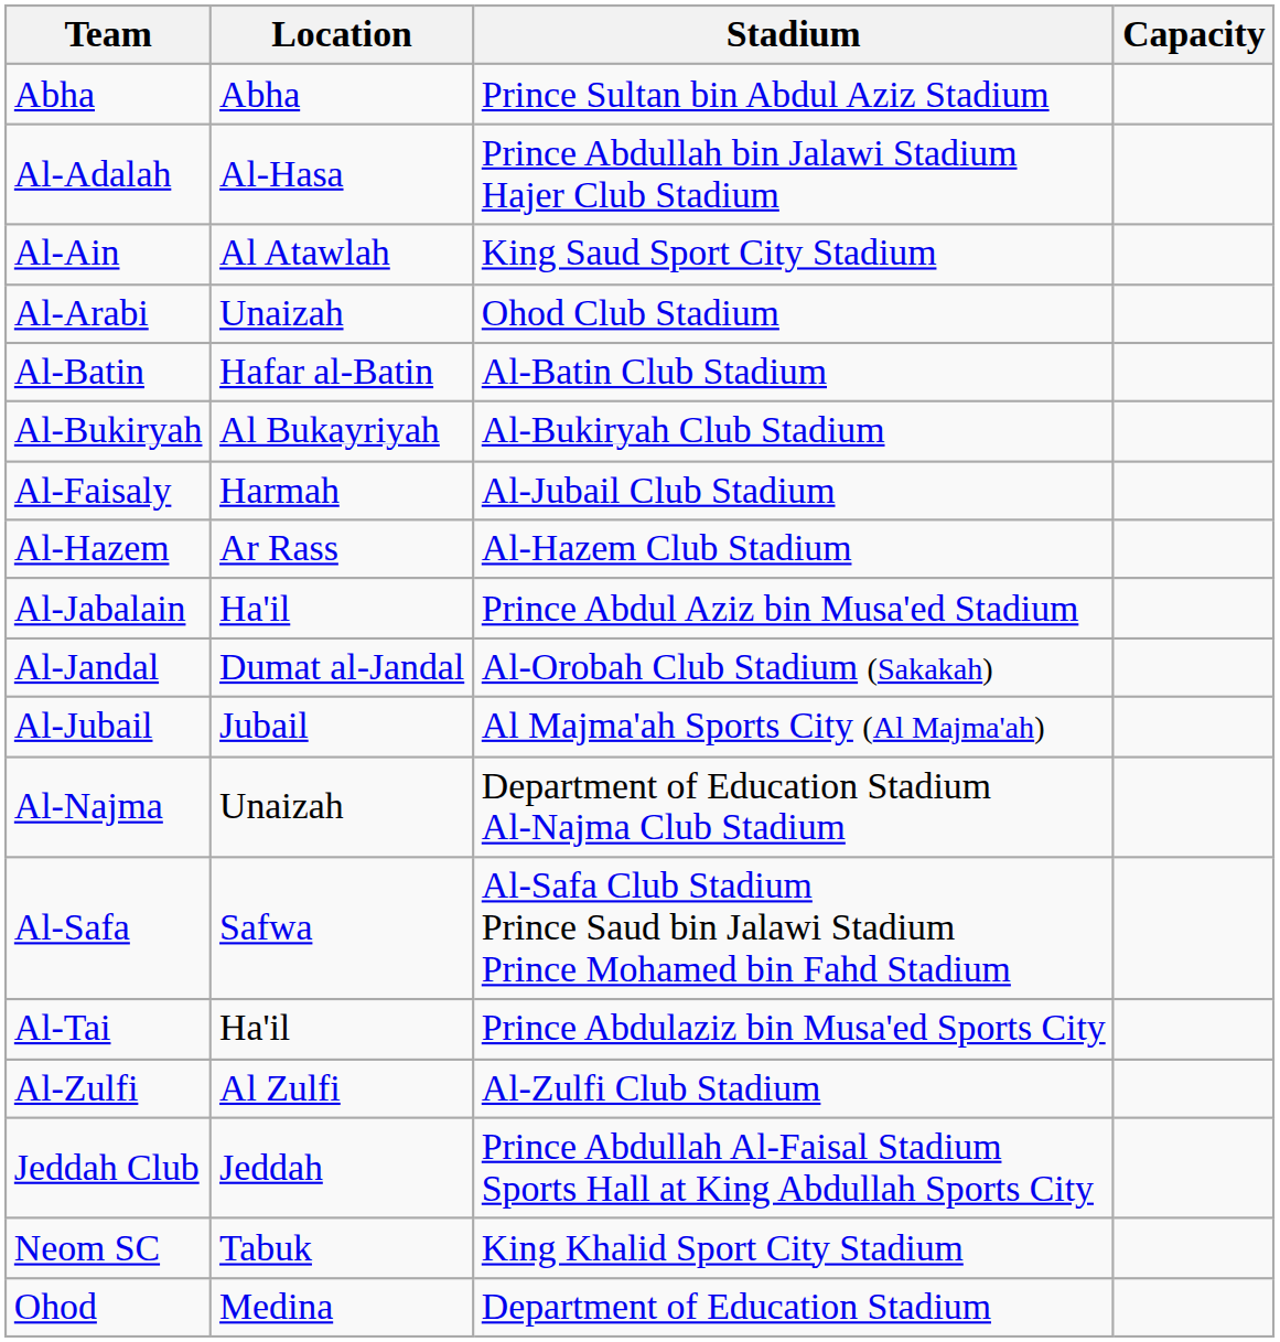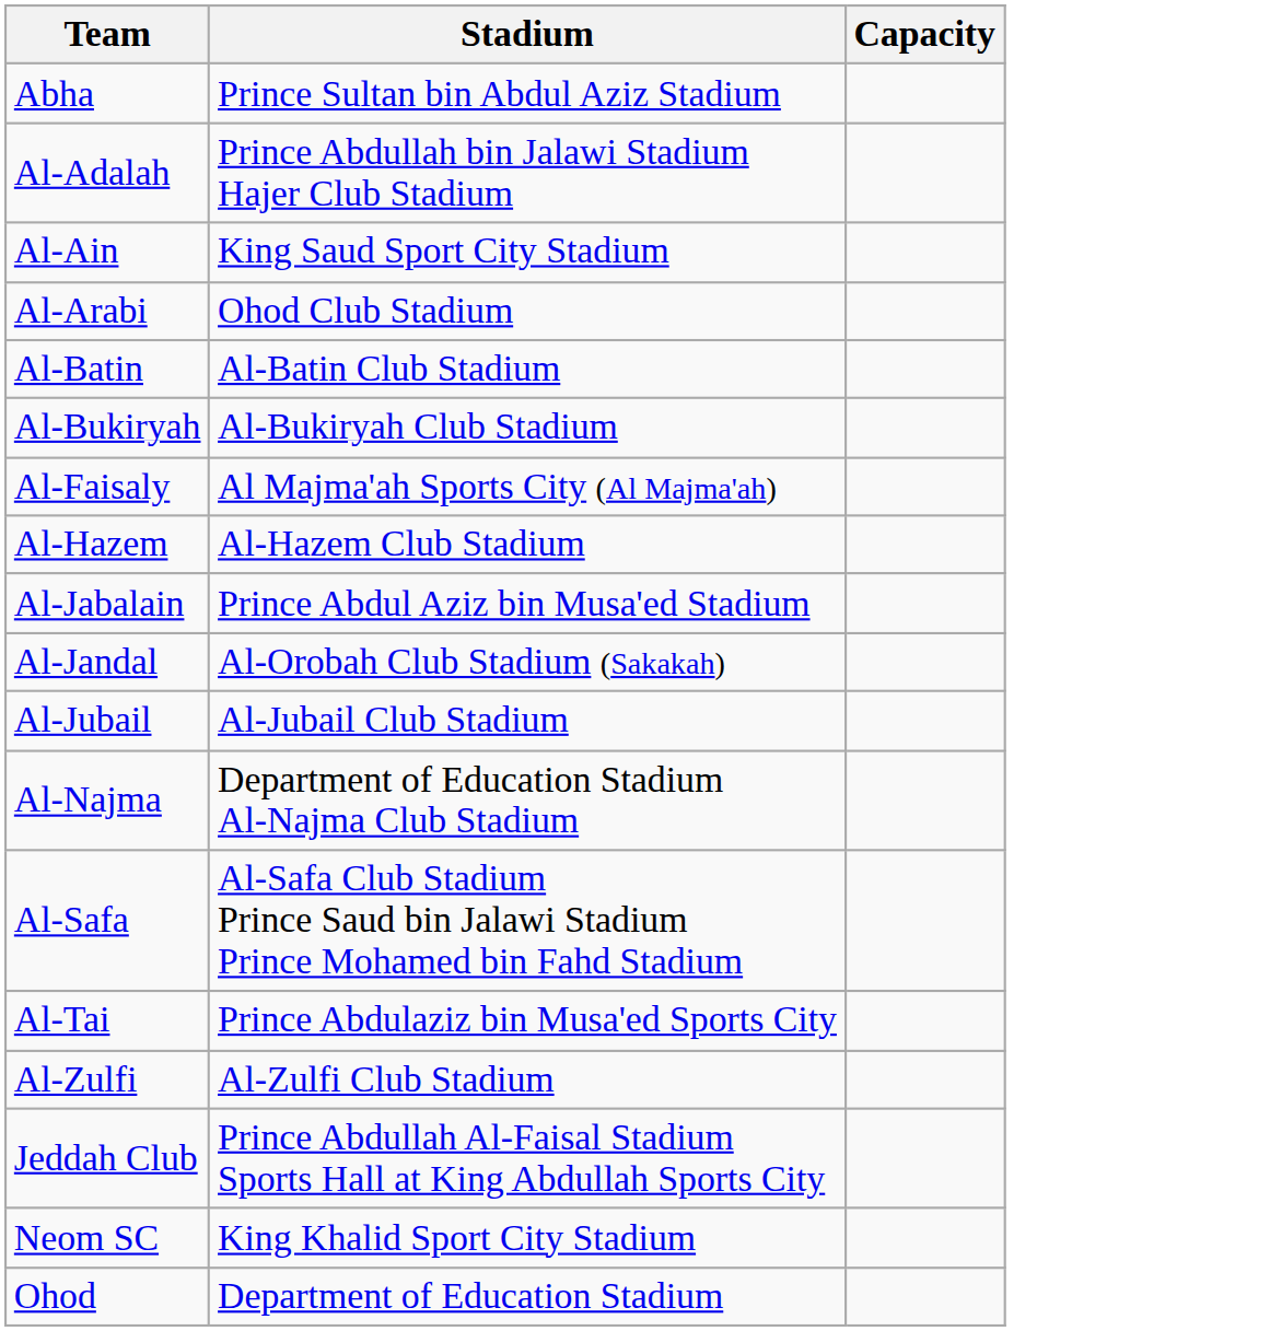- column: Location | Abha | Al-Hasa | Al Atawlah | Unaizah | Hafar al-Batin | Al Bukayriyah | Harmah | Ar Rass | Ha'il | Dumat al-Jandal | Jubail | Unaizah | Safwa | Ha'il | Al Zulfi | Jeddah | Tabuk | Medina
Al-Faisaly | Stadium: Al-Jubail Club Stadium -> Al Majma'ah Sports City (Al Majma'ah)
Al-Jubail | Stadium: Al Majma'ah Sports City (Al Majma'ah) -> Al-Jubail Club Stadium
